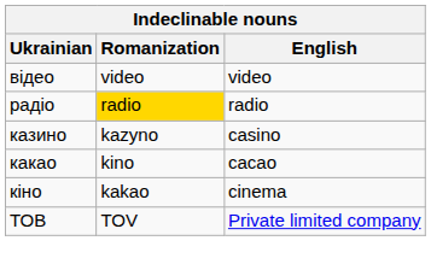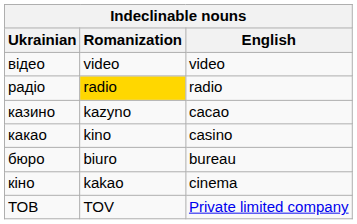казино | English: casino -> cacao
какао | English: cacao -> casino
+ row: бюро | biuro | bureau
